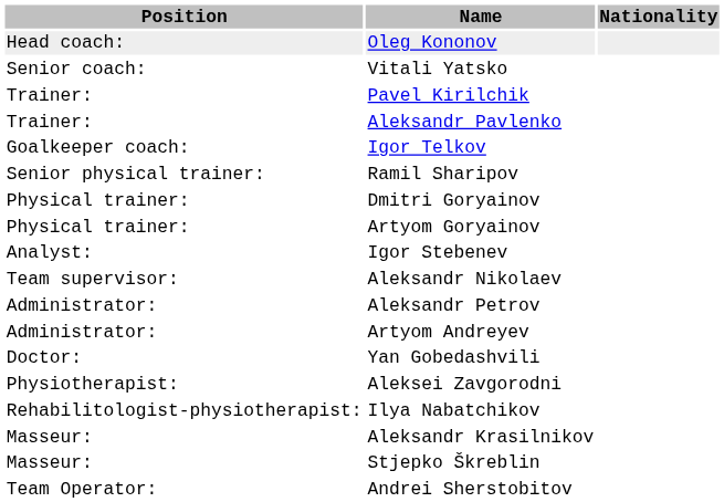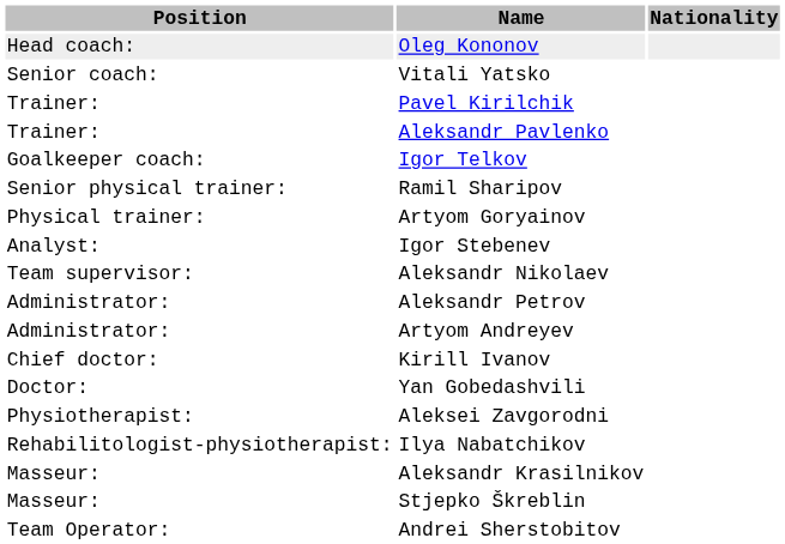- row: Physical trainer: | Dmitri Goryainov
+ row: Chief doctor: | Kirill Ivanov
